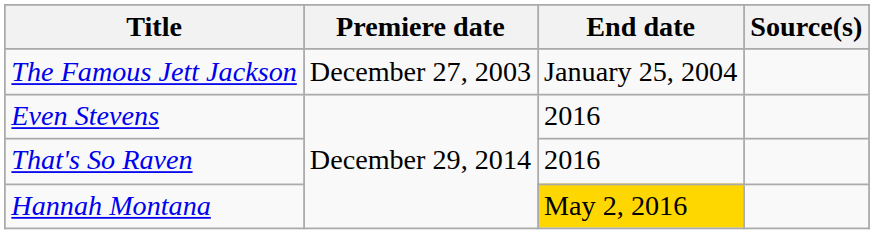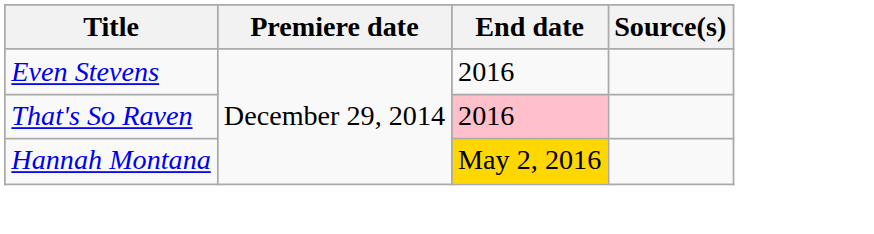- row: The Famous Jett Jackson | December 27, 2003 | January 25, 2004
That's So Raven | End date: no background -> pink background
